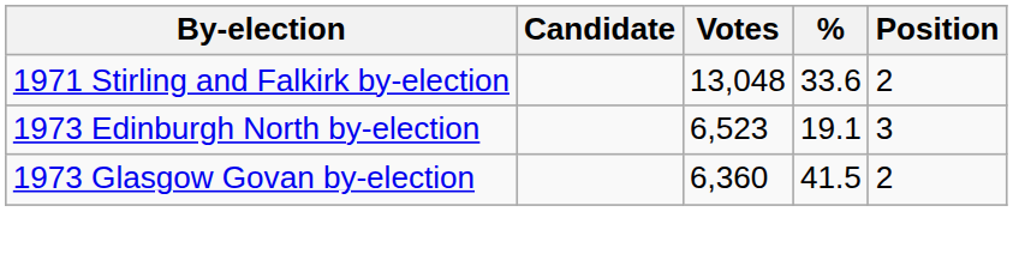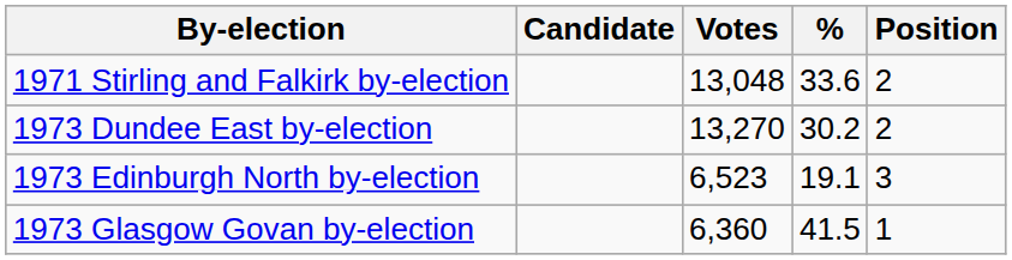+ row: 1973 Dundee East by-election | 13,270 | 30.2 | 2
1973 Glasgow Govan by-election | Position: 2 -> 1
